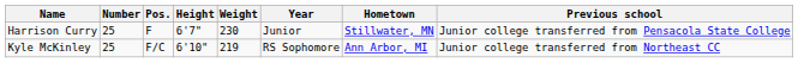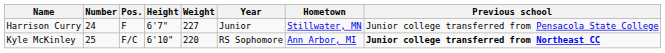Harrison Curry | Number: 25 -> 24
Harrison Curry | Weight: 230 -> 227
Kyle McKinley | Weight: 219 -> 220
Kyle McKinley | Previous school: normal -> bold
